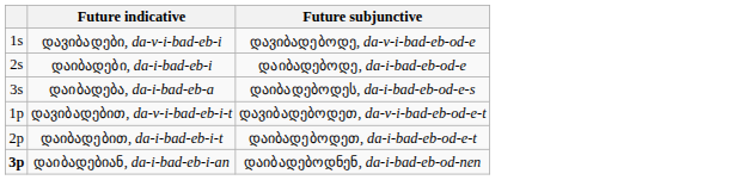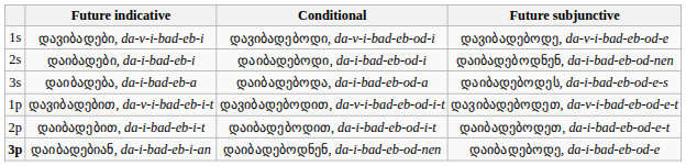+ column: Conditional | დავიბადებოდი, da-v-i-bad-eb-od-i | დაიბადებოდი, da-i-bad-eb-od-i | დაიბადებოდა, da-i-bad-eb-od-a | დავიბადებოდით, da-v-i-bad-eb-od-i-t | დაიბადებოდით, da-i-bad-eb-od-i-t | დაიბადებოდნენ, da-i-bad-eb-od-nen
დაიბადები, da-i-bad-eb-i | Future subjunctive: დაიბადებოდე, da-i-bad-eb-od-e -> დაიბადებოდნენ, da-i-bad-eb-od-nen
დაიბადებიან, da-i-bad-eb-i-an | Future subjunctive: დაიბადებოდნენ, da-i-bad-eb-od-nen -> დაიბადებოდე, da-i-bad-eb-od-e
